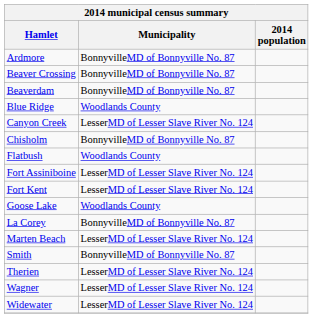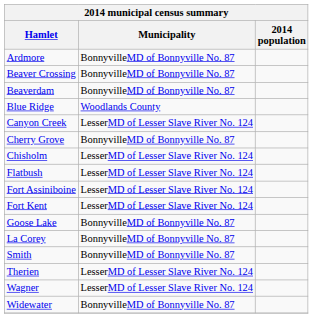+ row: Cherry Grove | BonnyvilleMD of Bonnyville No. 87
Chisholm | Municipality: BonnyvilleMD of Bonnyville No. 87 -> LesserMD of Lesser Slave River No. 124
Flatbush | Municipality: Woodlands County -> LesserMD of Lesser Slave River No. 124
Goose Lake | Municipality: Woodlands County -> BonnyvilleMD of Bonnyville No. 87
- row: Marten Beach | LesserMD of Lesser Slave River No. 124
Widewater | Municipality: LesserMD of Lesser Slave River No. 124 -> BonnyvilleMD of Bonnyville No. 87
